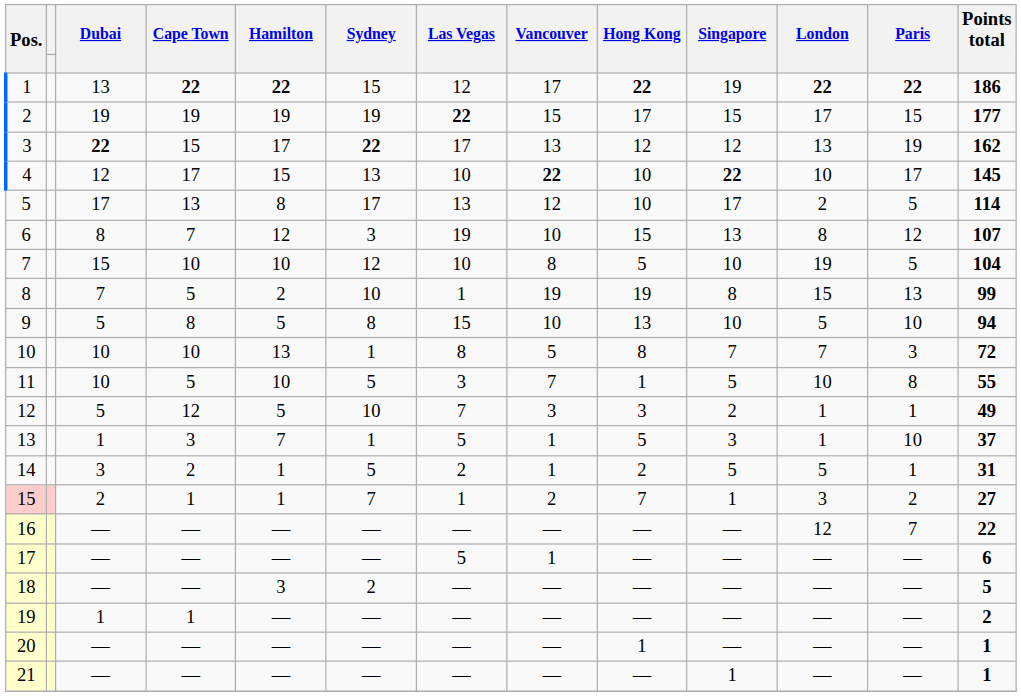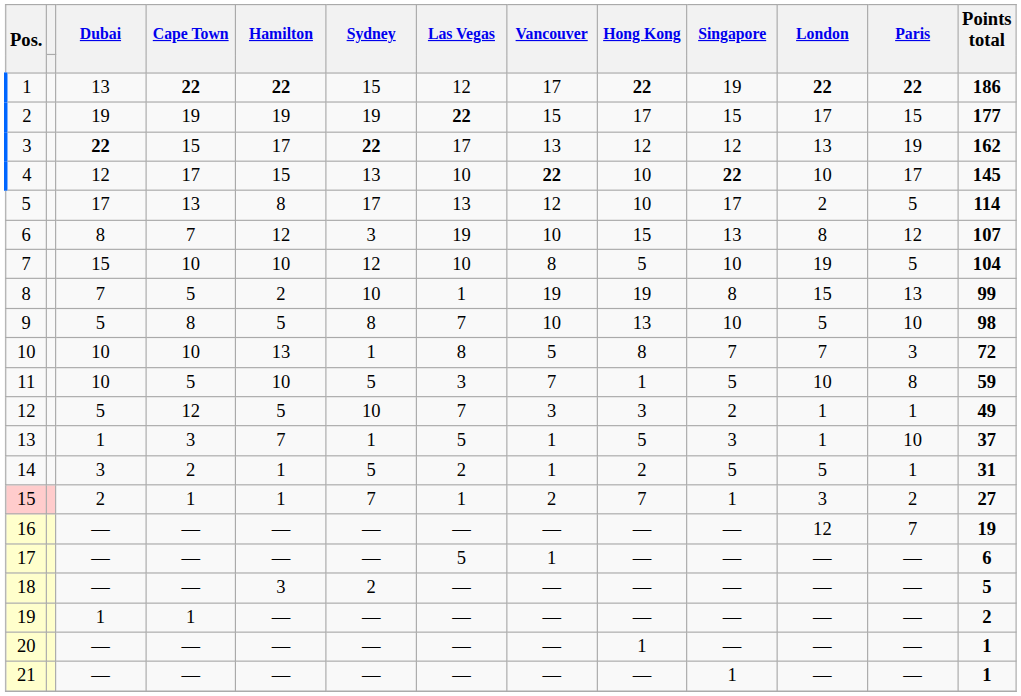9 | Las Vegas: 15 -> 7
9 | Points total: 94 -> 98
11 | Points total: 55 -> 59
16 | Points total: 22 -> 19
